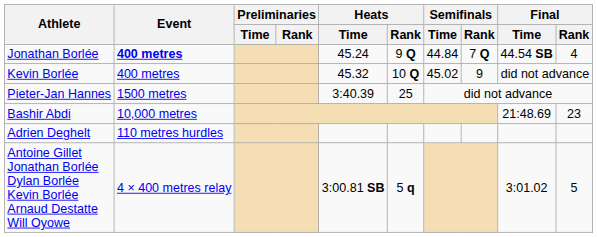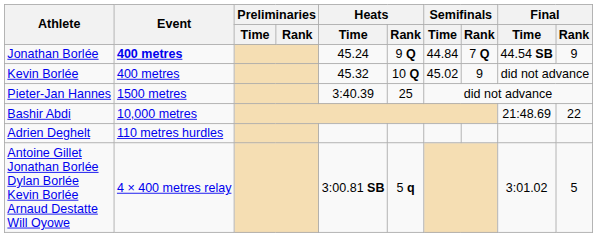Jonathan Borlée | Final / Rank: 4 -> 9
Bashir Abdi | Final / Rank: 23 -> 22
